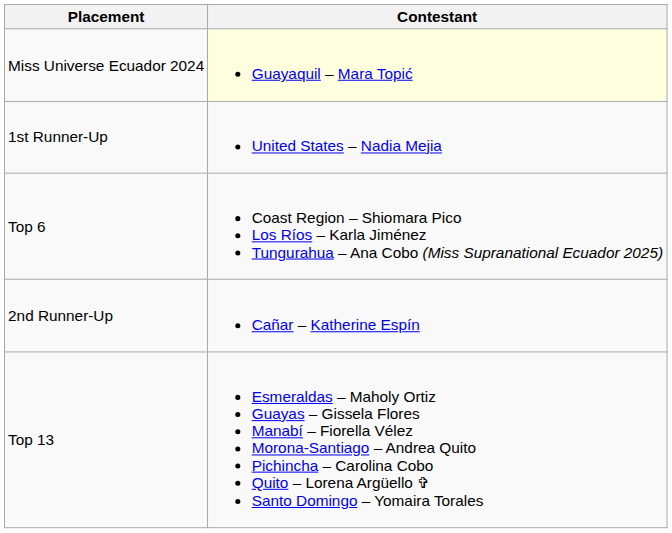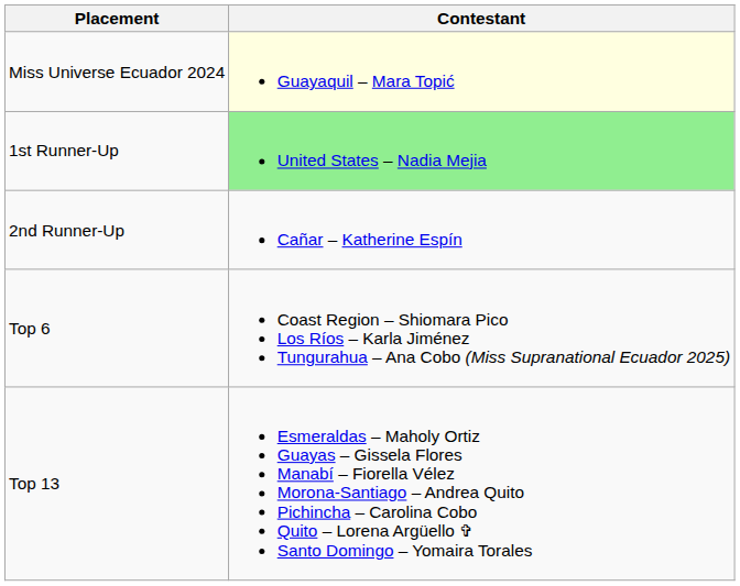1st Runner-Up | Contestant: no background -> lightgreen background
rows swapped: 2nd Runner-Up <-> Top 6
